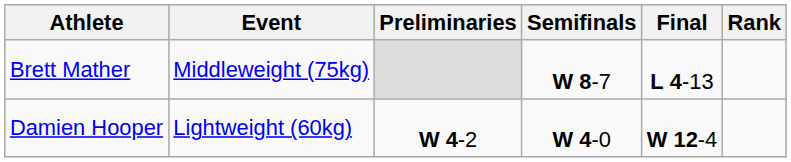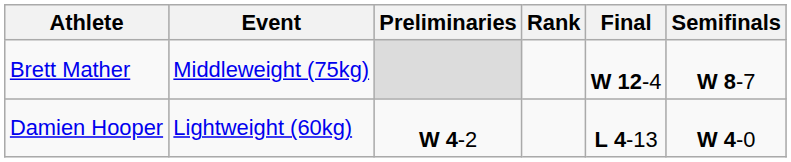columns swapped: Semifinals <-> Rank
Brett Mather | Final: L 4-13 -> W 12-4
Damien Hooper | Final: W 12-4 -> L 4-13
